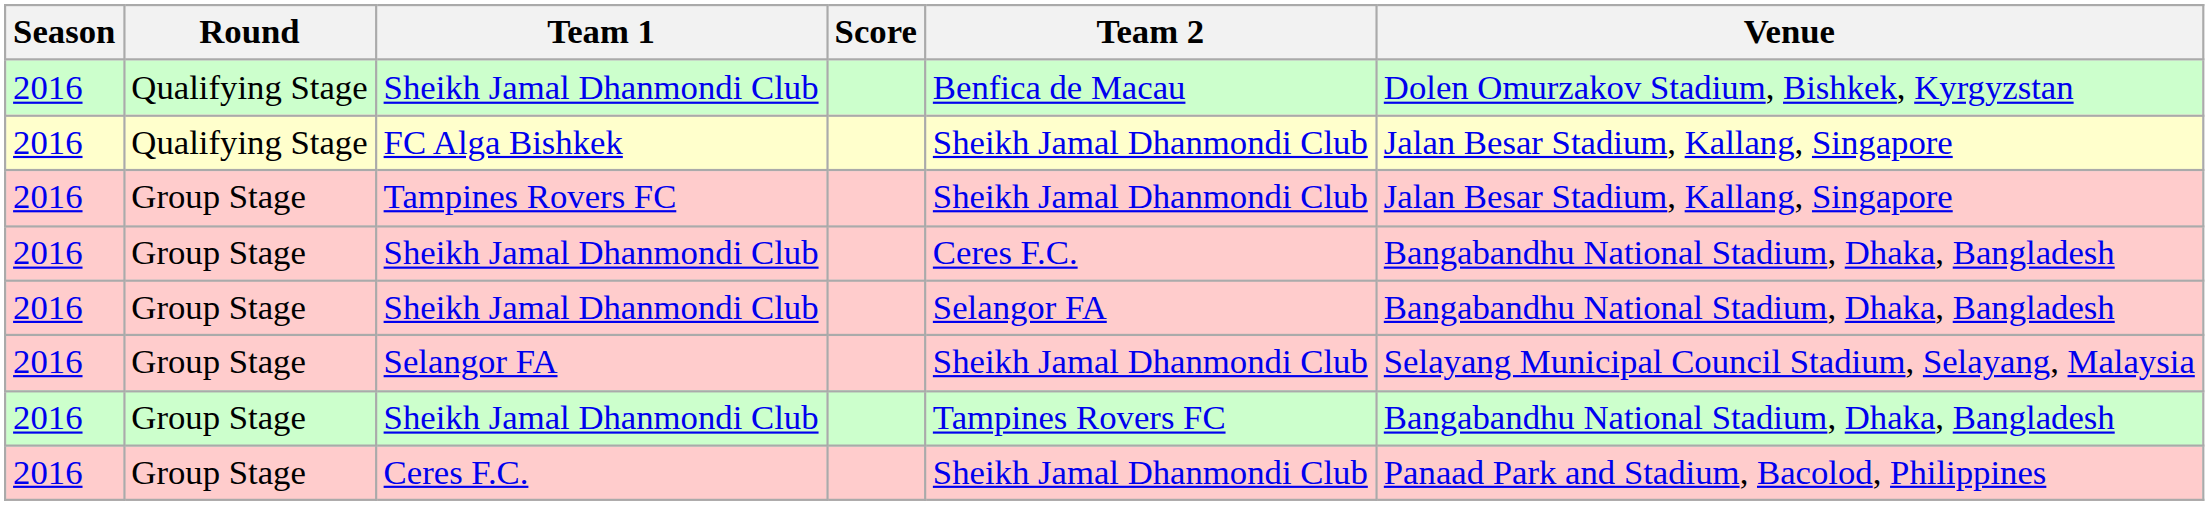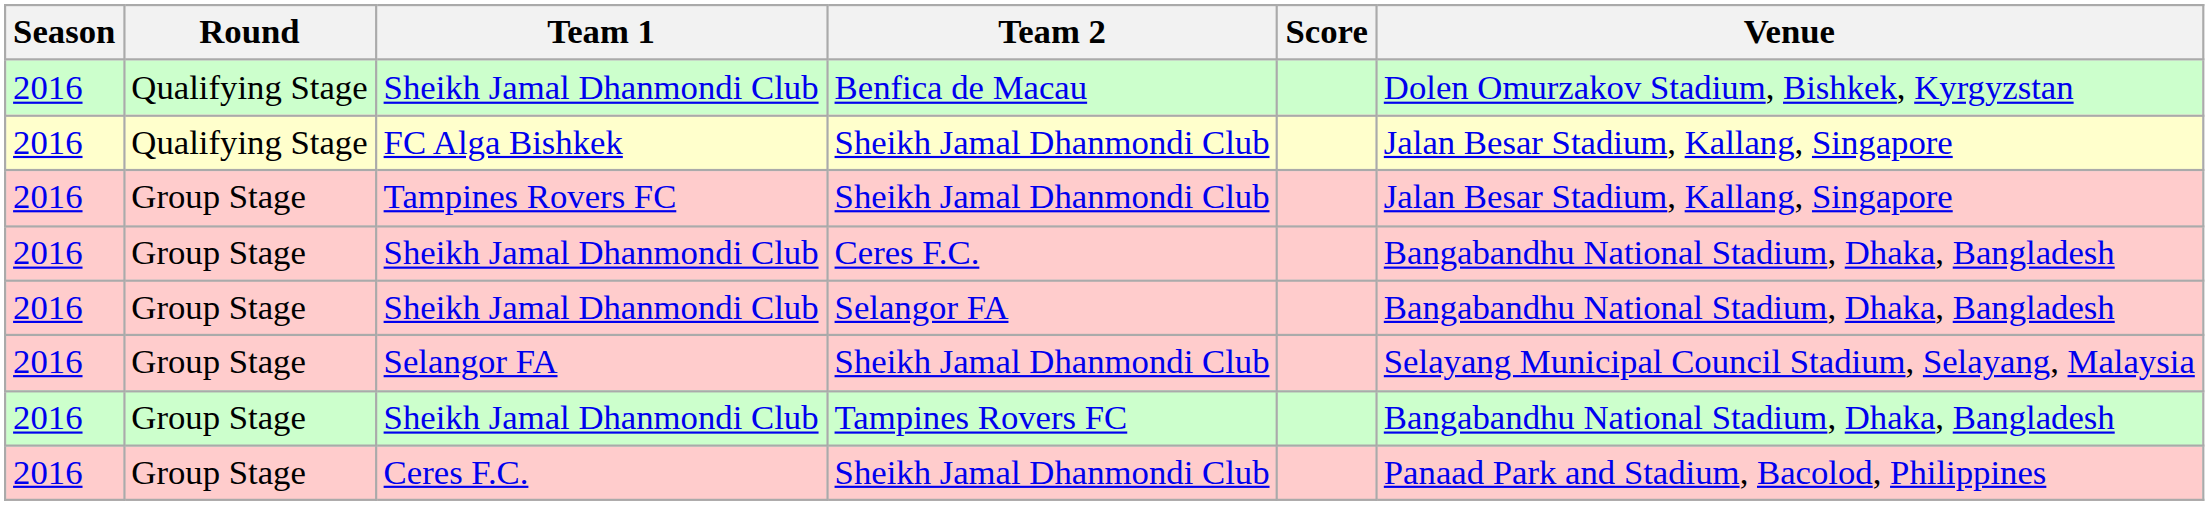columns swapped: Score <-> Team 2
